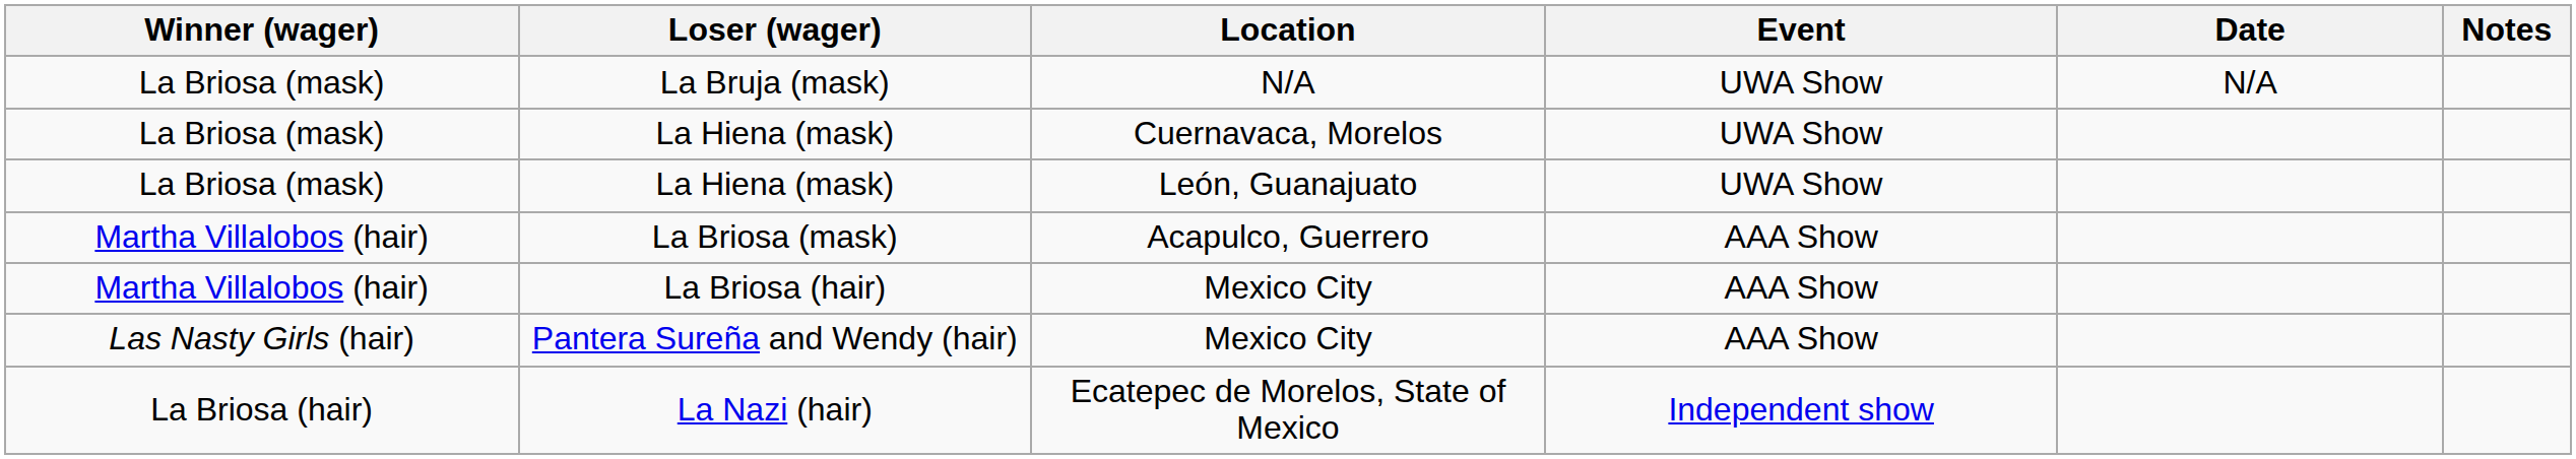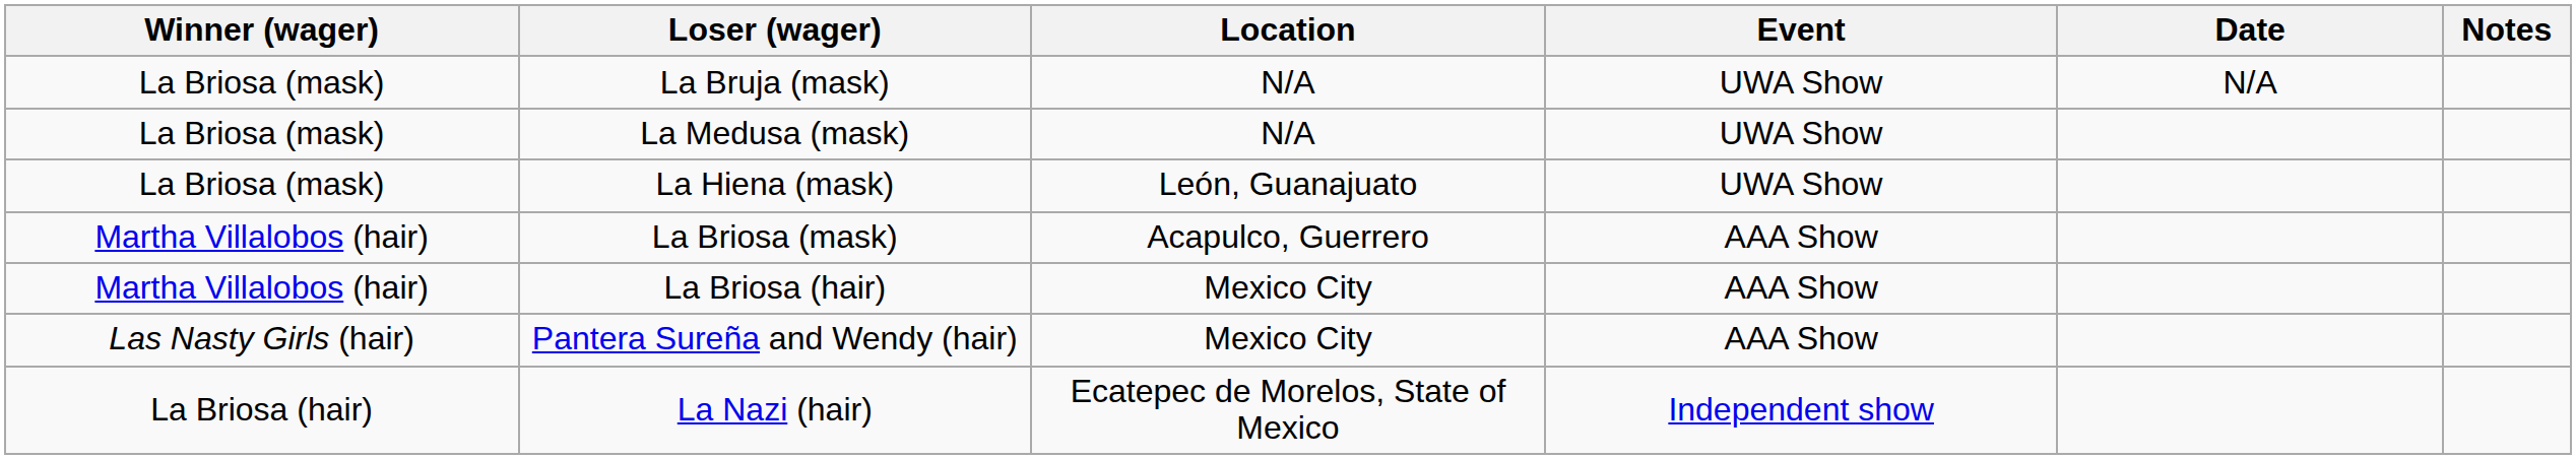+ row: La Briosa (mask) | La Medusa (mask) | N/A | UWA Show
- row: La Briosa (mask) | La Hiena (mask) | Cuernavaca, Morelos | UWA Show
